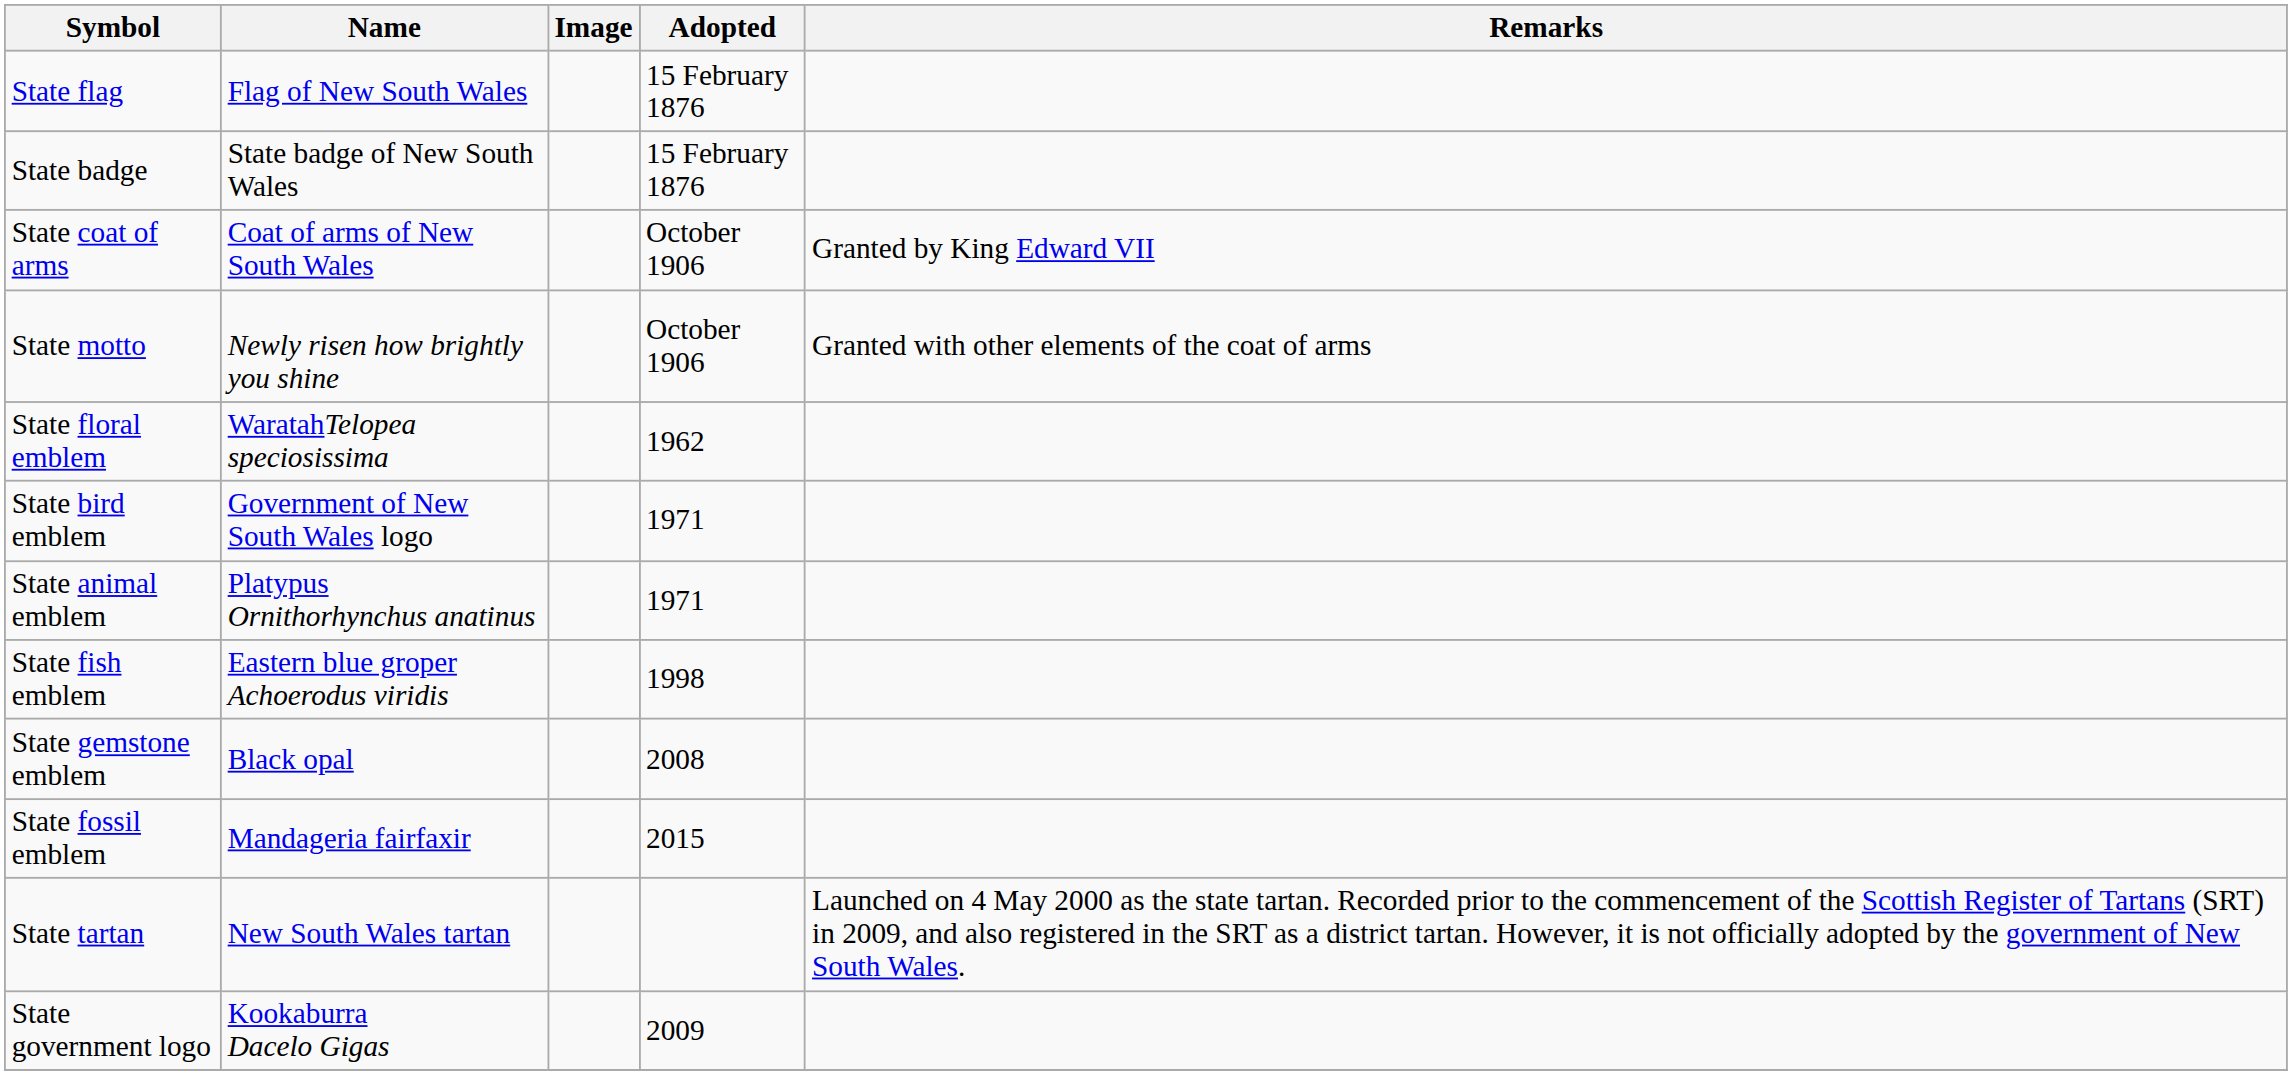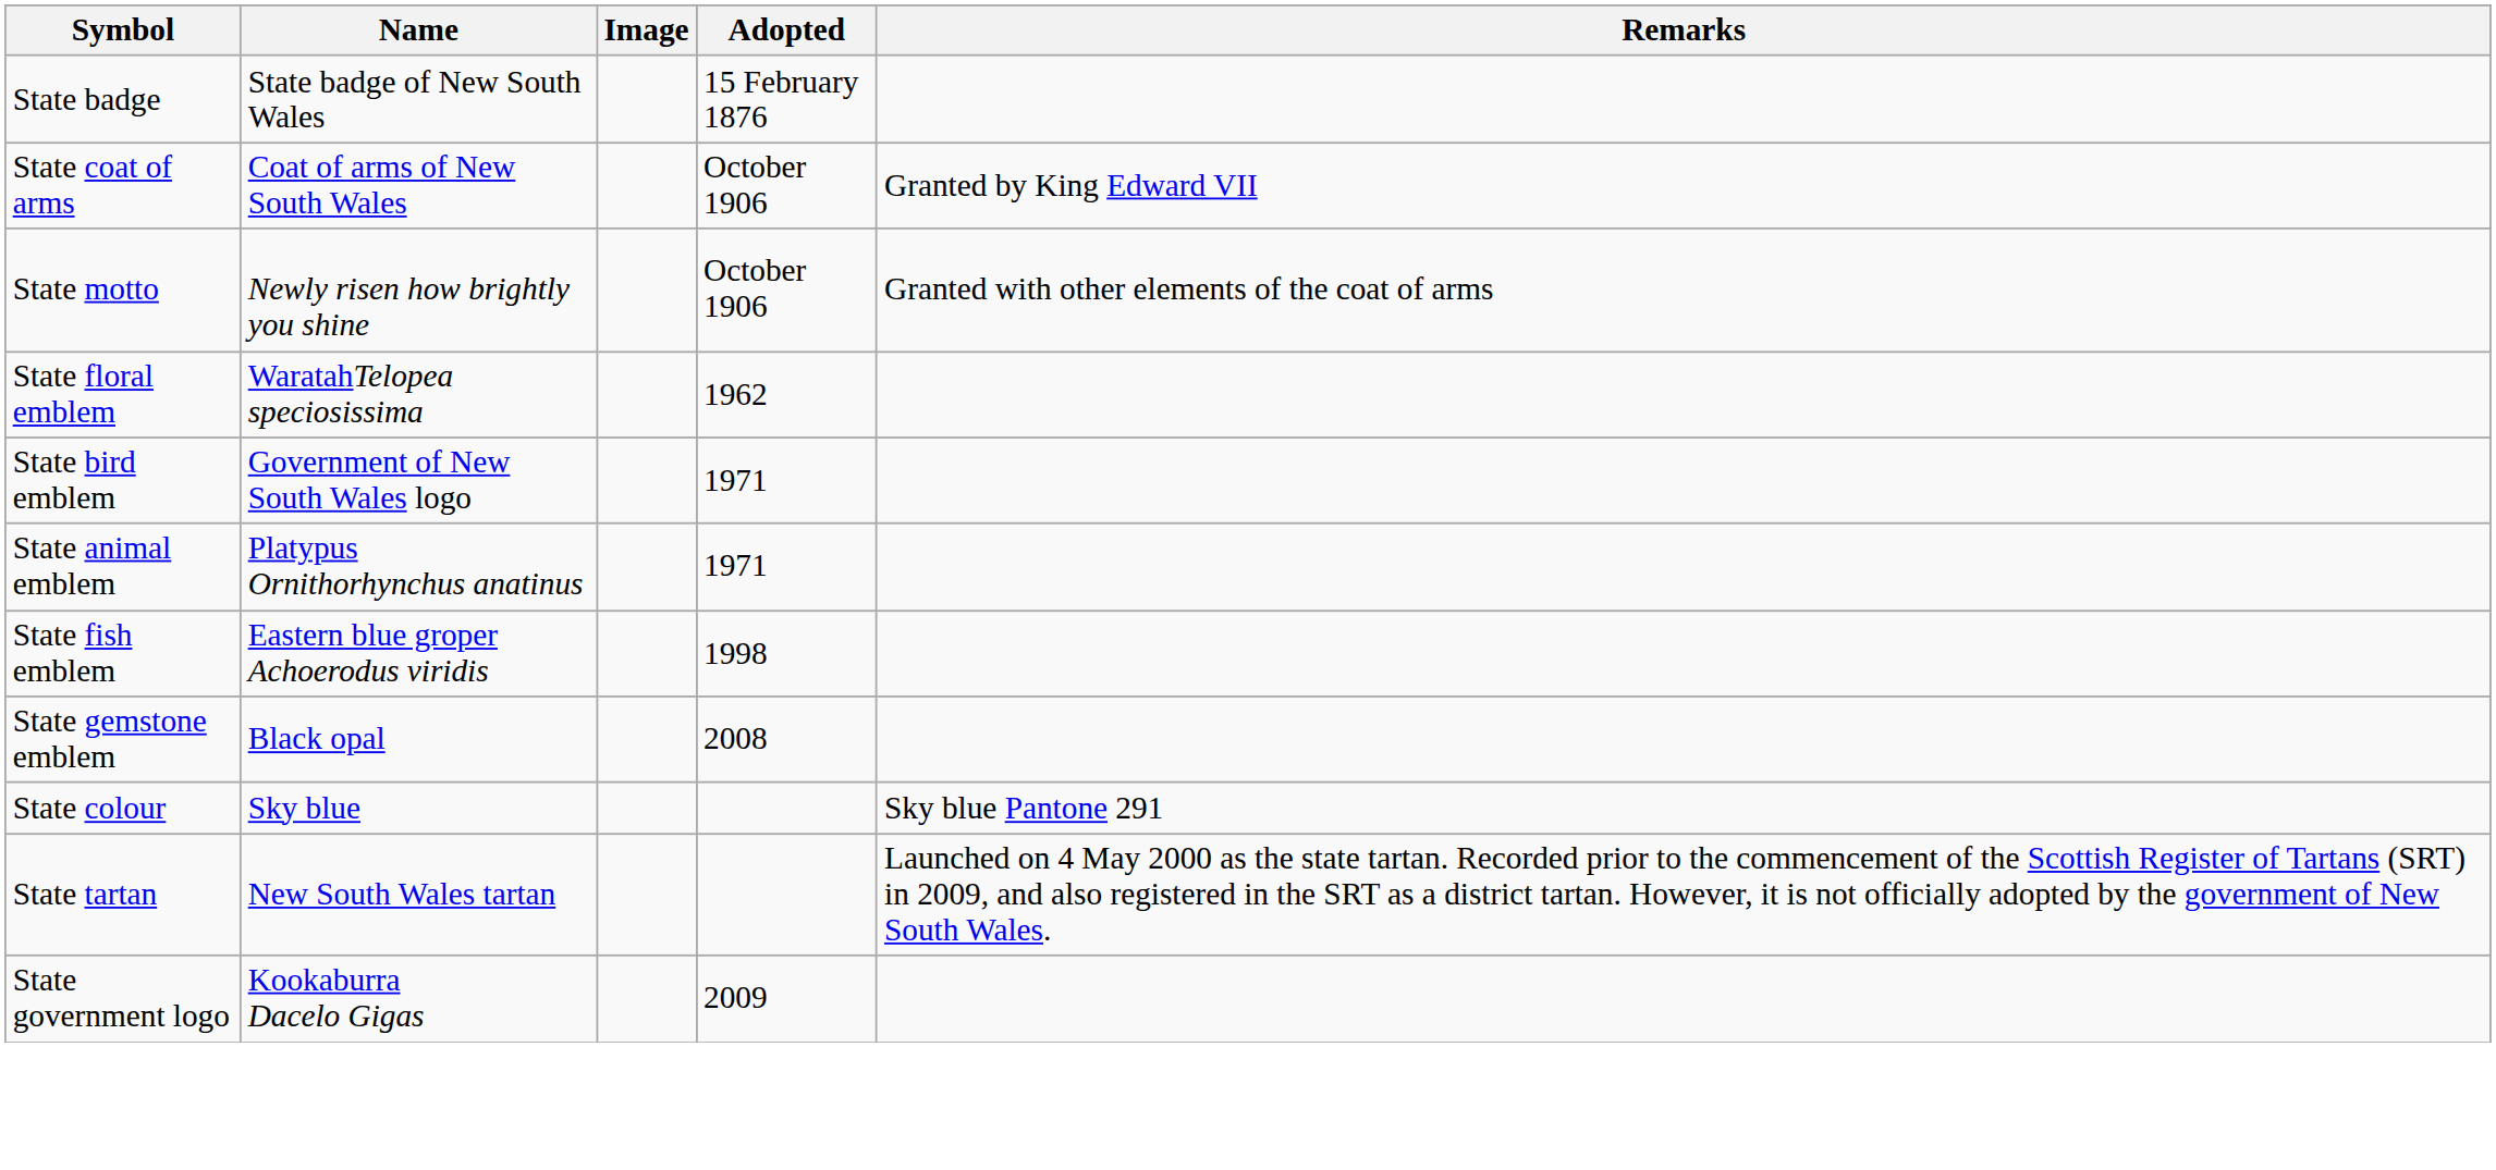- row: State flag | Flag of New South Wales | 15 February 1876
- row: State fossil emblem | Mandageria fairfaxir | 2015
+ row: State colour | Sky blue | Sky blue Pantone 291
